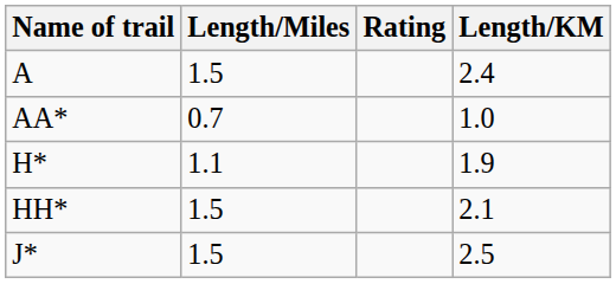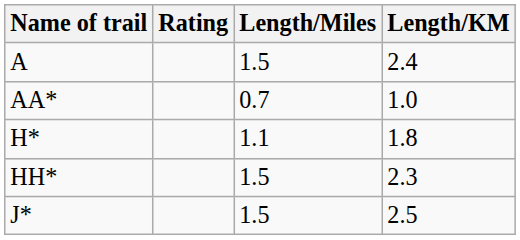columns swapped: Rating <-> Length/Miles
H* | Length/KM: 1.9 -> 1.8
HH* | Length/KM: 2.1 -> 2.3
